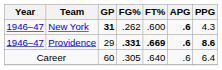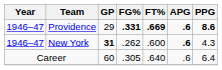rows swapped: New York <-> Providence
